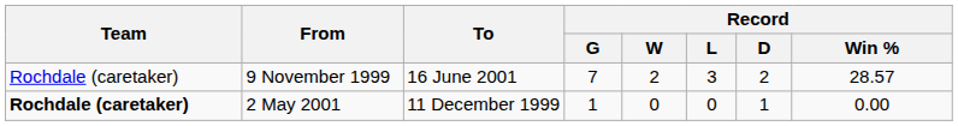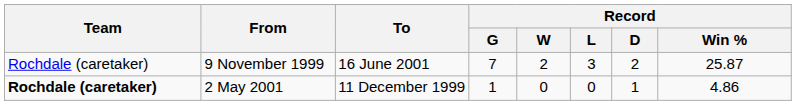9 November 1999 | Record / Win %: 28.57 -> 25.87
2 May 2001 | Record / Win %: 0.00 -> 4.86
